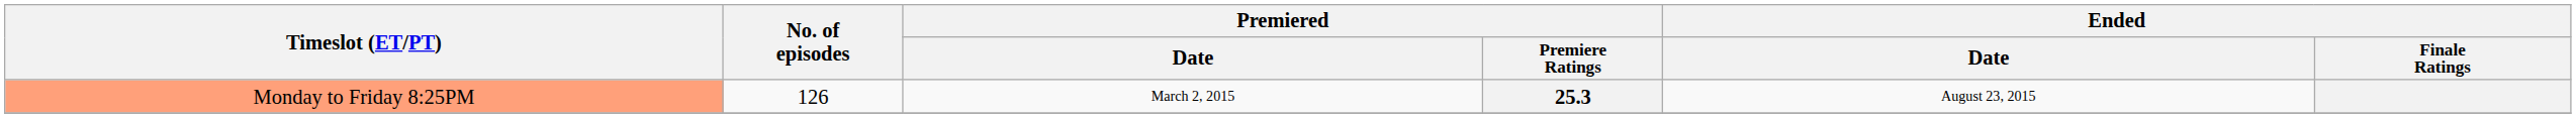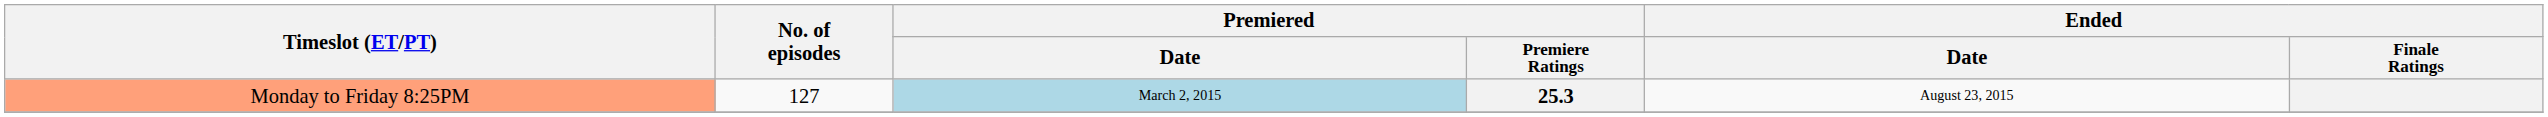25.3 | No. of episodes: 126 -> 127
25.3 | Premiered / Date: no background -> lightblue background
